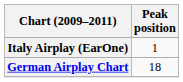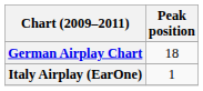rows swapped: German Airplay Chart <-> Italy Airplay (EarOne)
